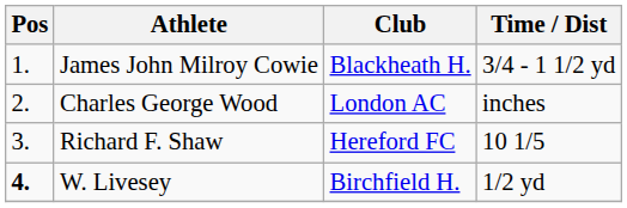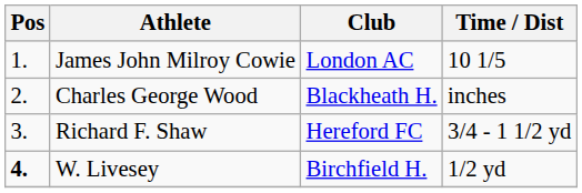James John Milroy Cowie | Club: Blackheath H. -> London AC
James John Milroy Cowie | Time / Dist: 3/4 - 1 1/2 yd -> 10 1/5
Charles George Wood | Club: London AC -> Blackheath H.
Richard F. Shaw | Time / Dist: 10 1/5 -> 3/4 - 1 1/2 yd
